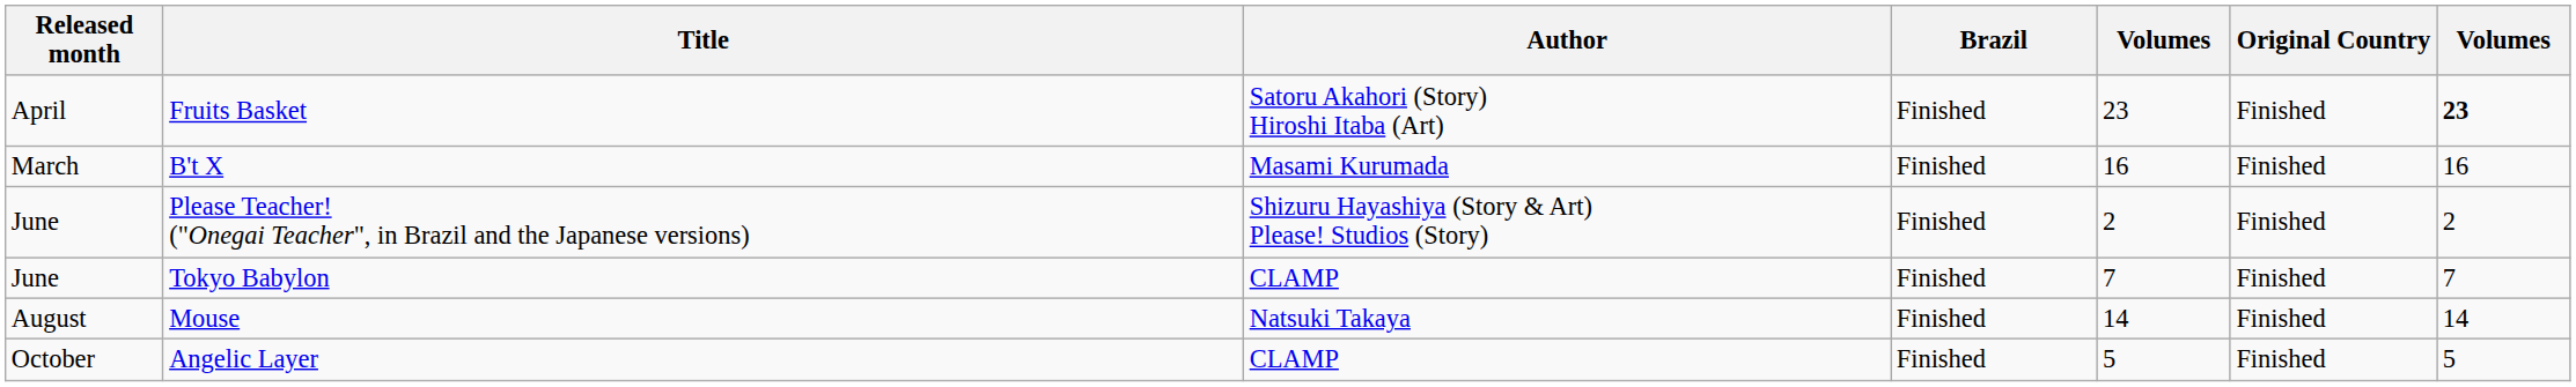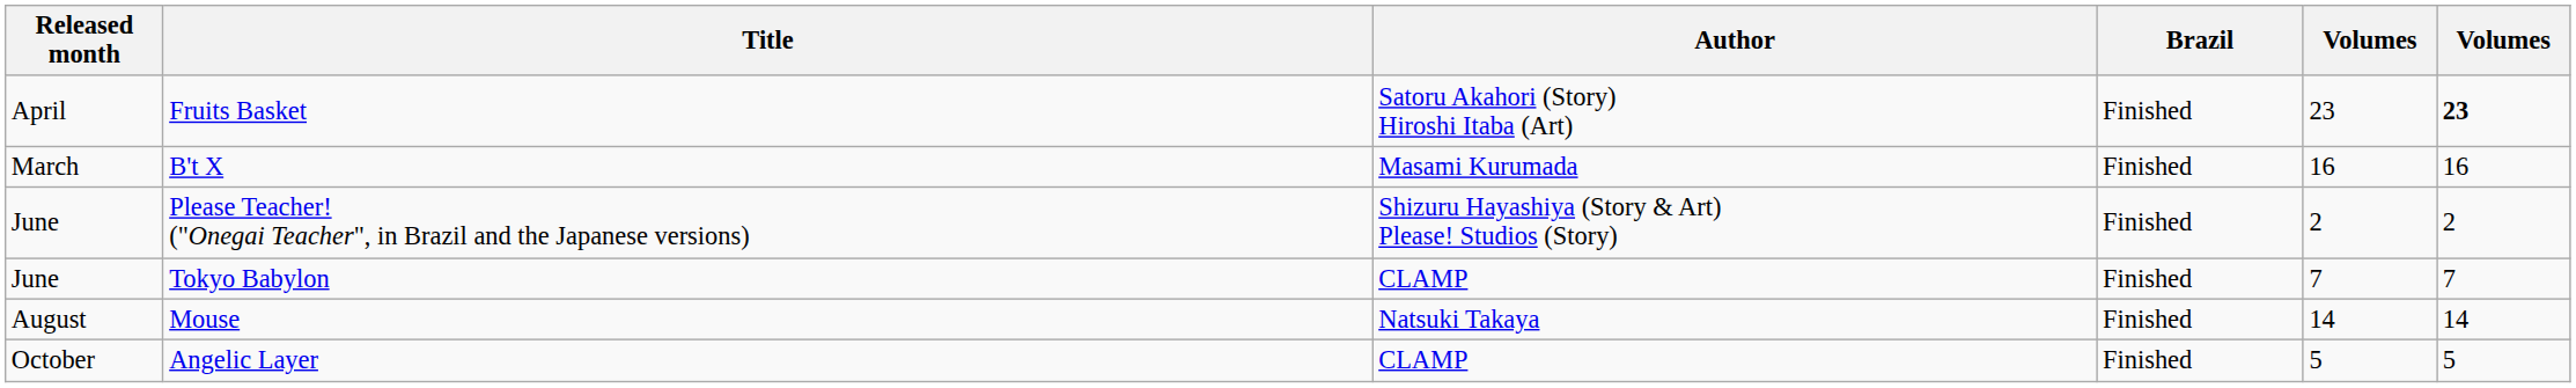- column: Original Country | Finished | Finished | Finished | Finished | Finished | Finished
